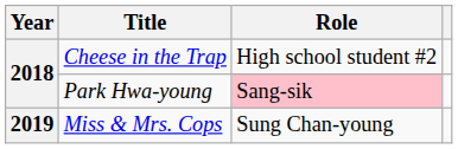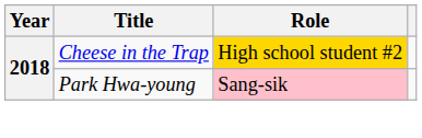Cheese in the Trap | Role: no background -> gold background
- row: 2019 | Miss & Mrs. Cops | Sung Chan-young
